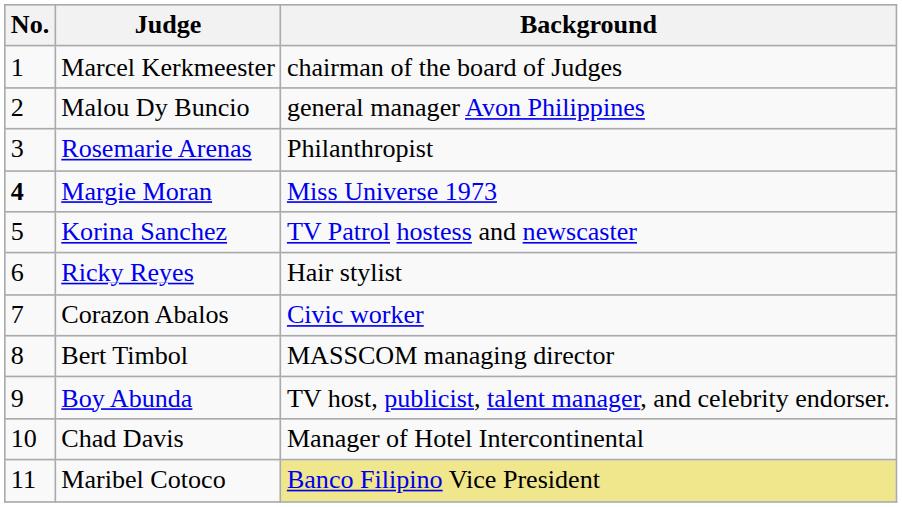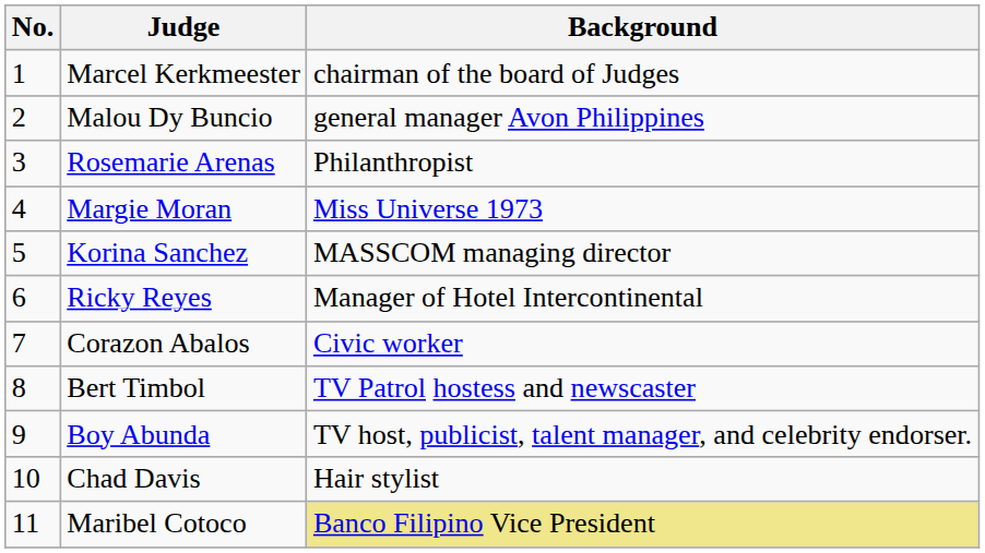Margie Moran | No.: bold -> normal
Korina Sanchez | Background: TV Patrol hostess and newscaster -> MASSCOM managing director
Ricky Reyes | Background: Hair stylist -> Manager of Hotel Intercontinental
Bert Timbol | Background: MASSCOM managing director -> TV Patrol hostess and newscaster
Chad Davis | Background: Manager of Hotel Intercontinental -> Hair stylist
